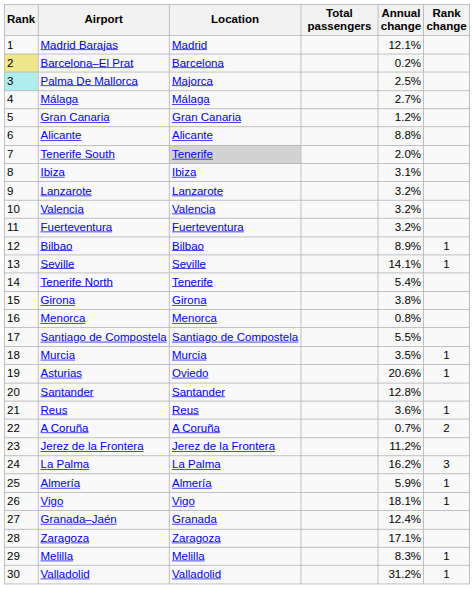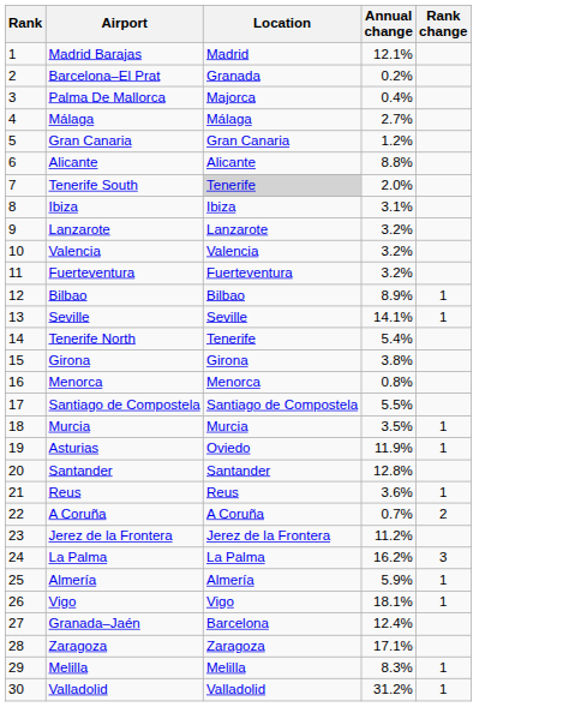- column: Total passengers
Barcelona–El Prat | Rank: khaki background -> no background
Barcelona–El Prat | Location: Barcelona -> Granada
Palma De Mallorca | Rank: paleturquoise background -> no background
Palma De Mallorca | Annual change: 2.5% -> 0.4%
Asturias | Annual change: 20.6% -> 11.9%
Granada–Jaén | Location: Granada -> Barcelona
